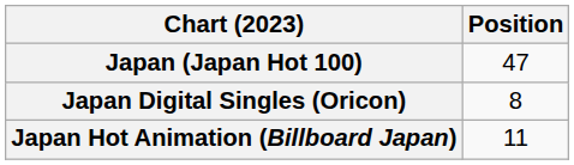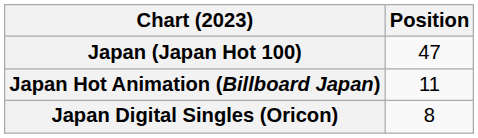rows swapped: Japan Hot Animation (Billboard Japan) <-> Japan Digital Singles (Oricon)
